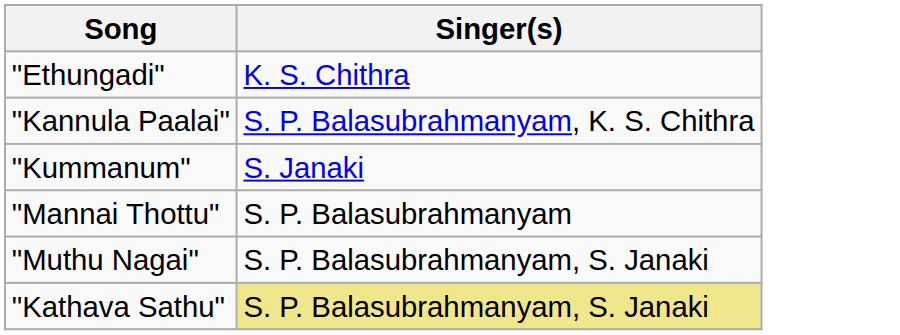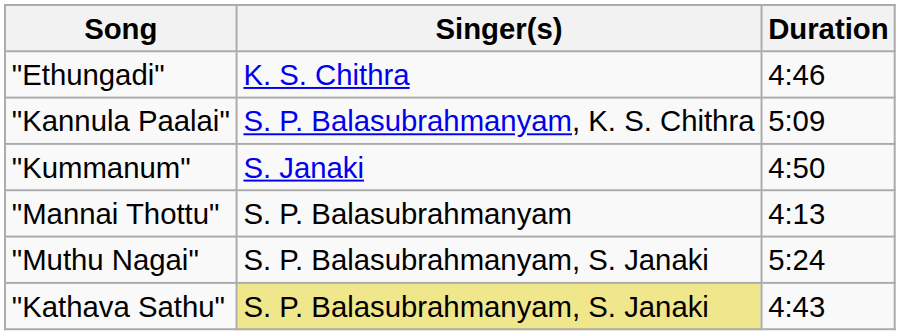+ column: Duration | 4:46 | 5:09 | 4:50 | 4:13 | 5:24 | 4:43
